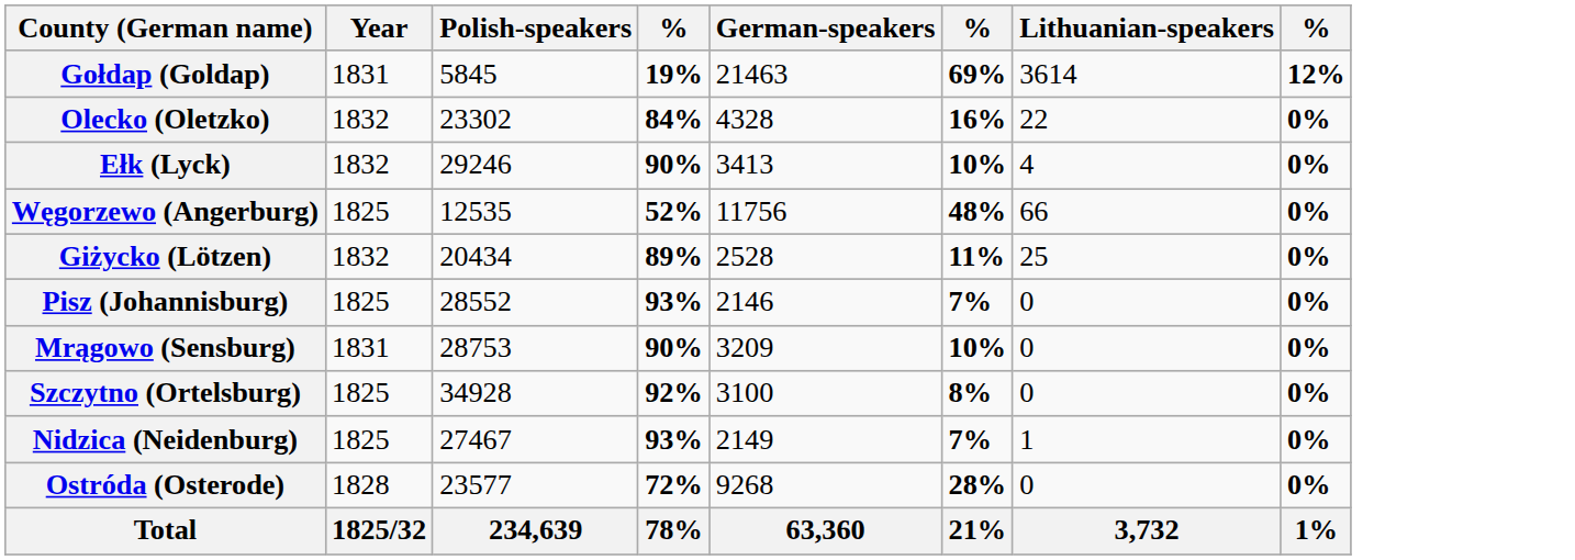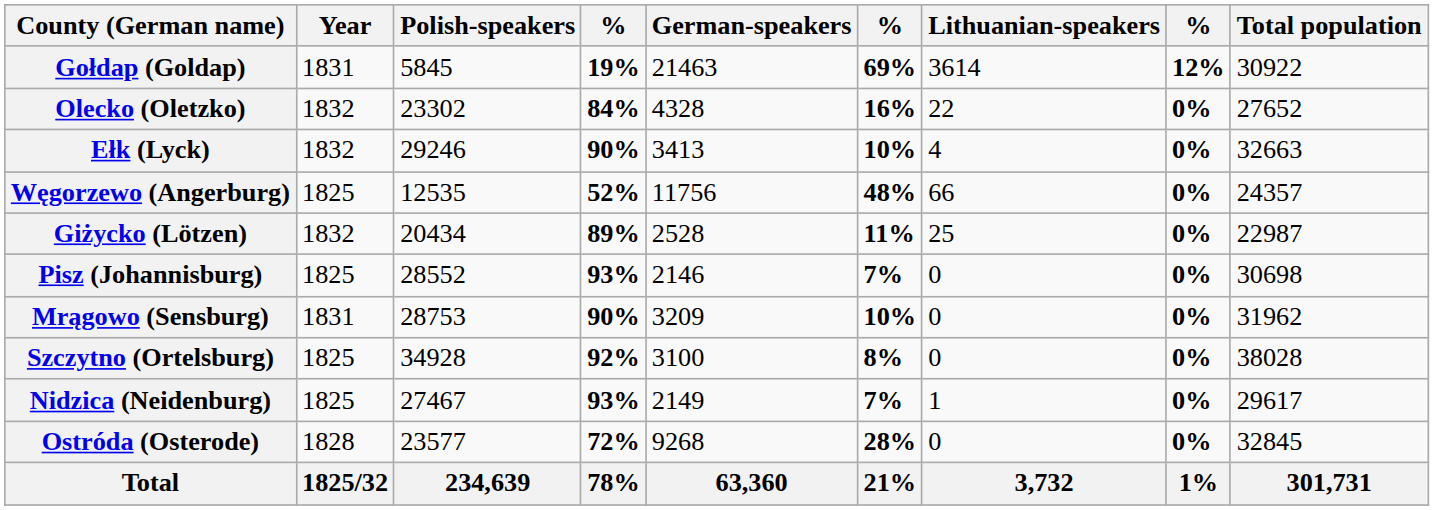+ column: Total population | 30922 | 27652 | 32663 | 24357 | 22987 | 30698 | 31962 | 38028 | 29617 | 32845 | 301,731
